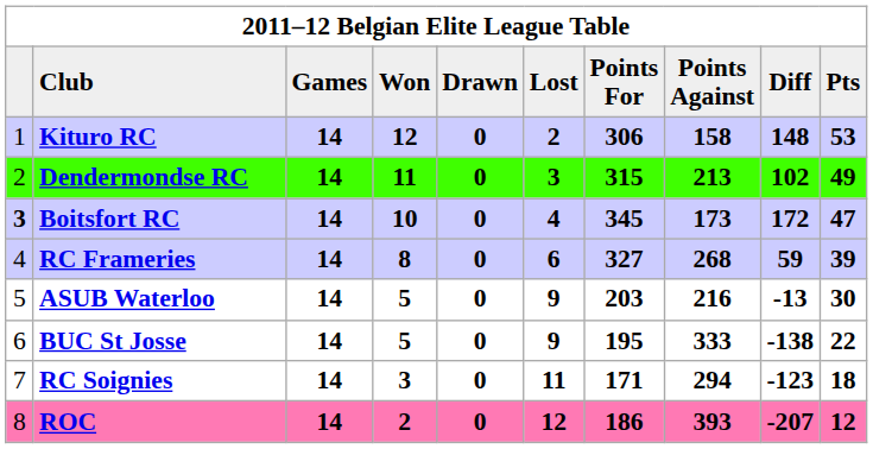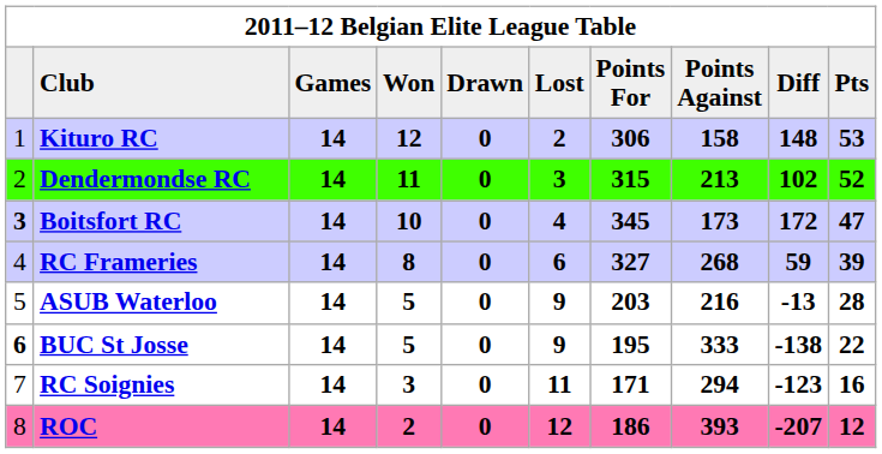Dendermondse RC | Pts: 49 -> 52
ASUB Waterloo | Pts: 30 -> 28
BUC St Josse | column 1: normal -> bold
RC Soignies | Pts: 18 -> 16
